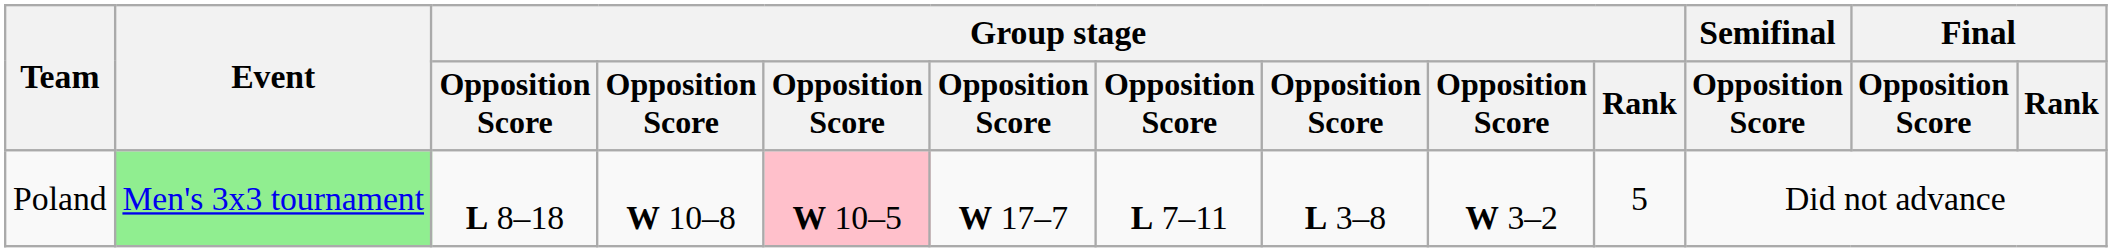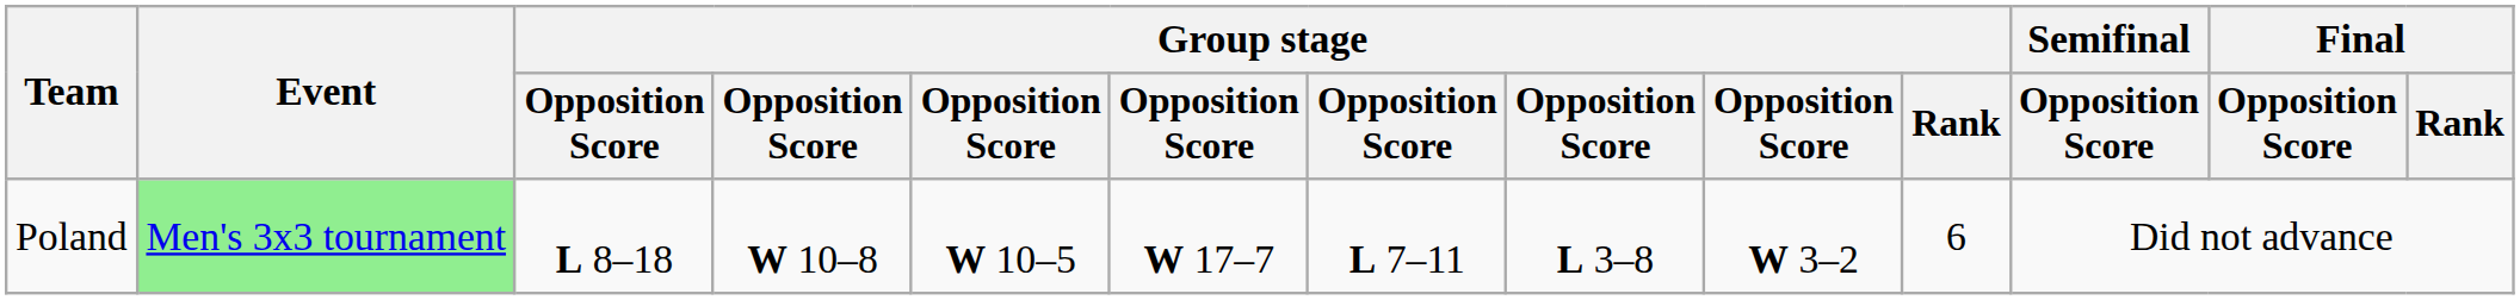Poland | column 5: pink background -> no background
Poland | Group stage / Rank: 5 -> 6
